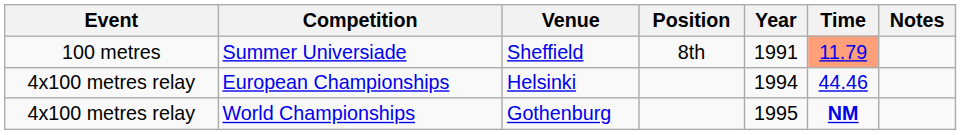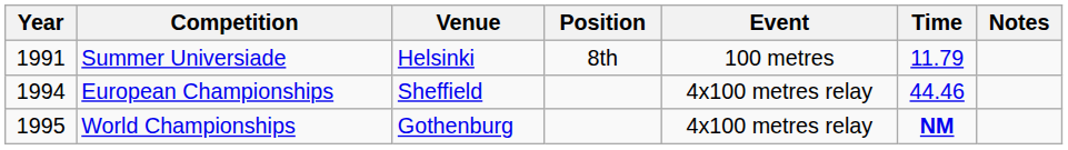columns swapped: Year <-> Event
Summer Universiade | Venue: Sheffield -> Helsinki
Summer Universiade | Time: lightsalmon background -> no background
European Championships | Venue: Helsinki -> Sheffield
